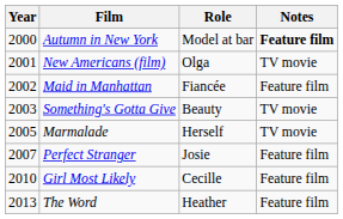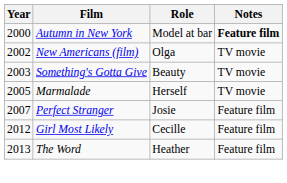New Americans (film) | Year: 2001 -> 2002
- row: 2002 | Maid in Manhattan | Fiancée | Feature film
Girl Most Likely | Year: 2010 -> 2012
